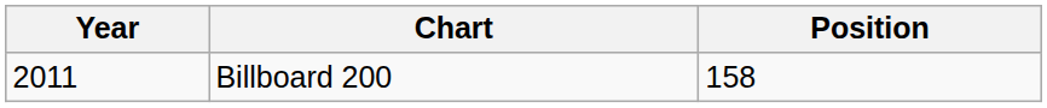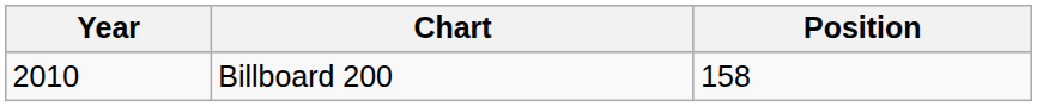Billboard 200 | Year: 2011 -> 2010
